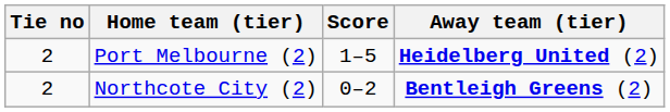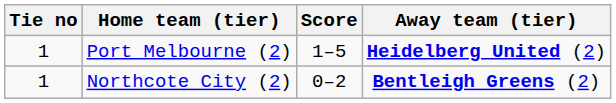Port Melbourne (2) | Tie no: 2 -> 1
Northcote City (2) | Tie no: 2 -> 1
